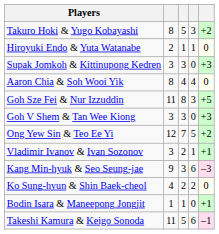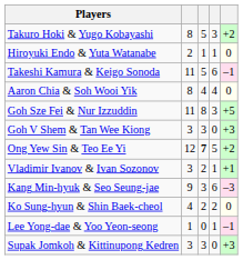rows swapped: Takeshi Kamura & Keigo Sonoda <-> Supak Jomkoh & Kittinupong Kedren
Ong Yew Sin & Teo Ee Yi | column 3: normal -> bold
+ row: Lee Yong-dae & Yoo Yeon-seong | 1 | 0 | 1 | –1
- row: Bodin Isara & Maneepong Jongjit | 1 | 1 | 0 | +1
